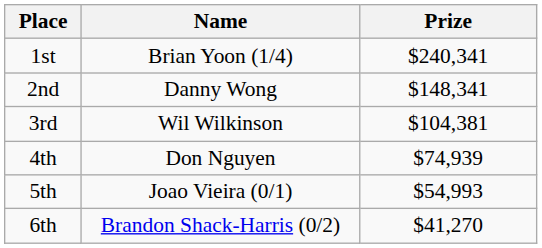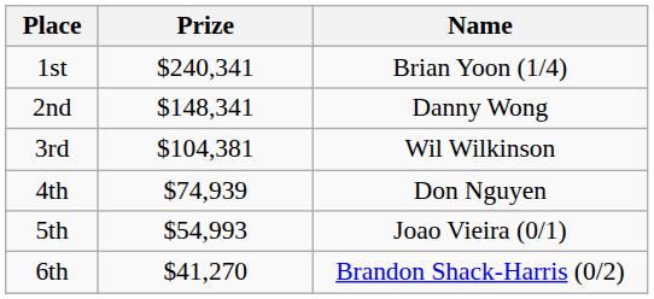columns swapped: Name <-> Prize
